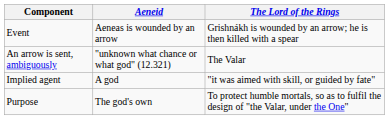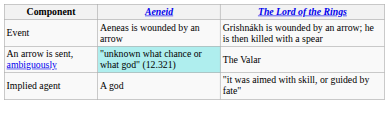An arrow is sent, ambiguously | Aeneid: no background -> paleturquoise background
- row: Purpose | The god's own | To protect humble mortals, so as to fulfil the design of "the Valar, under the One"
